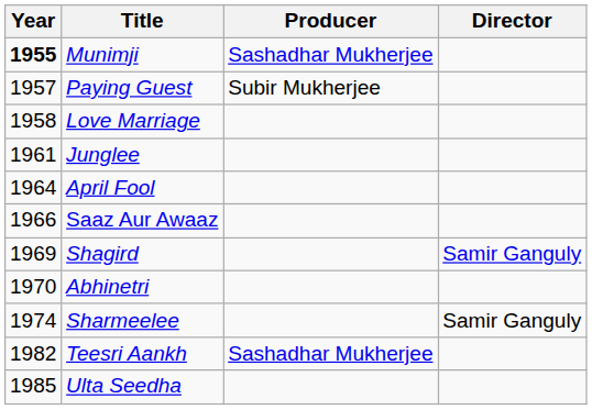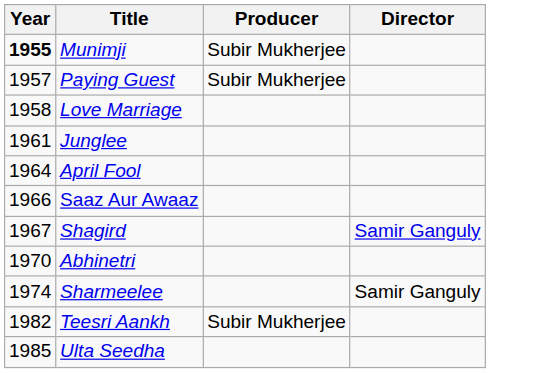Munimji | Producer: Sashadhar Mukherjee -> Subir Mukherjee
Shagird | Year: 1969 -> 1967
Teesri Aankh | Producer: Sashadhar Mukherjee -> Subir Mukherjee
